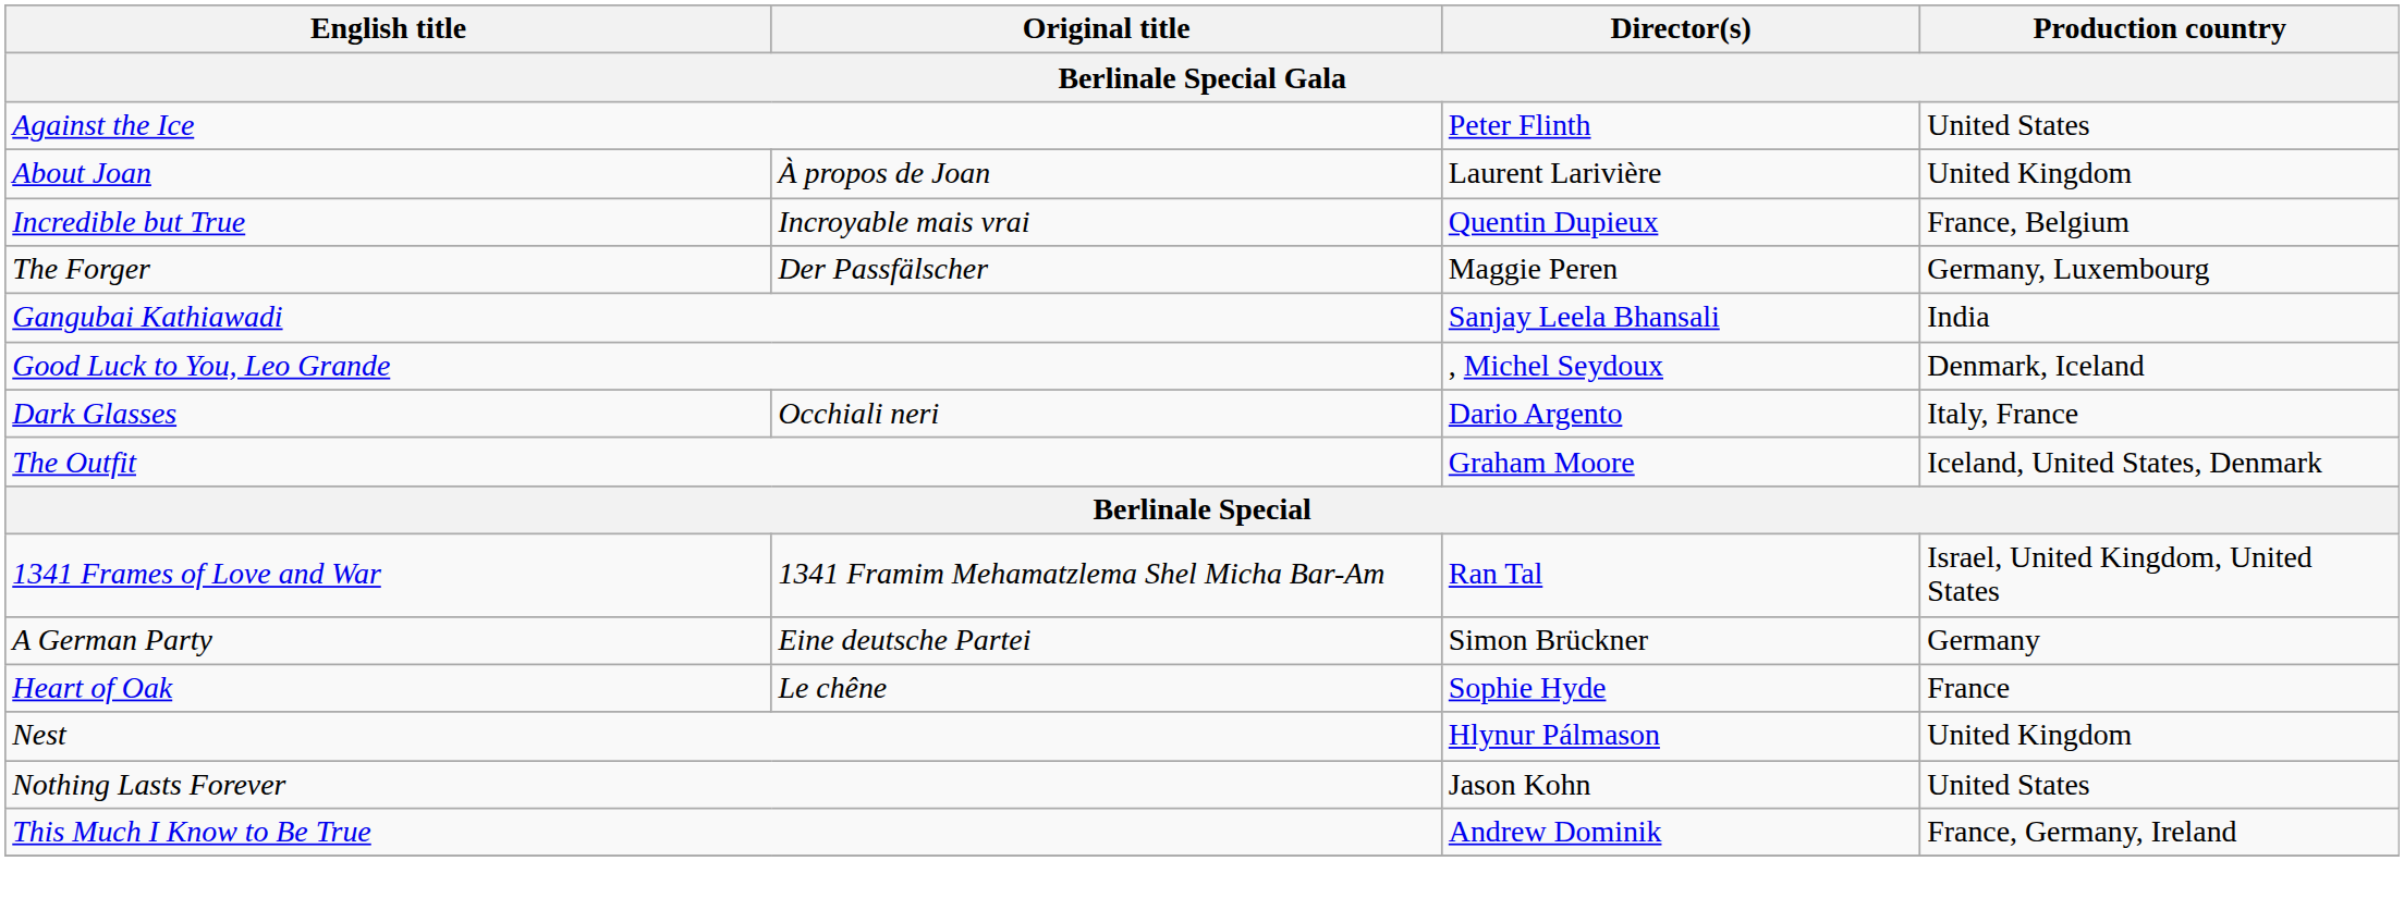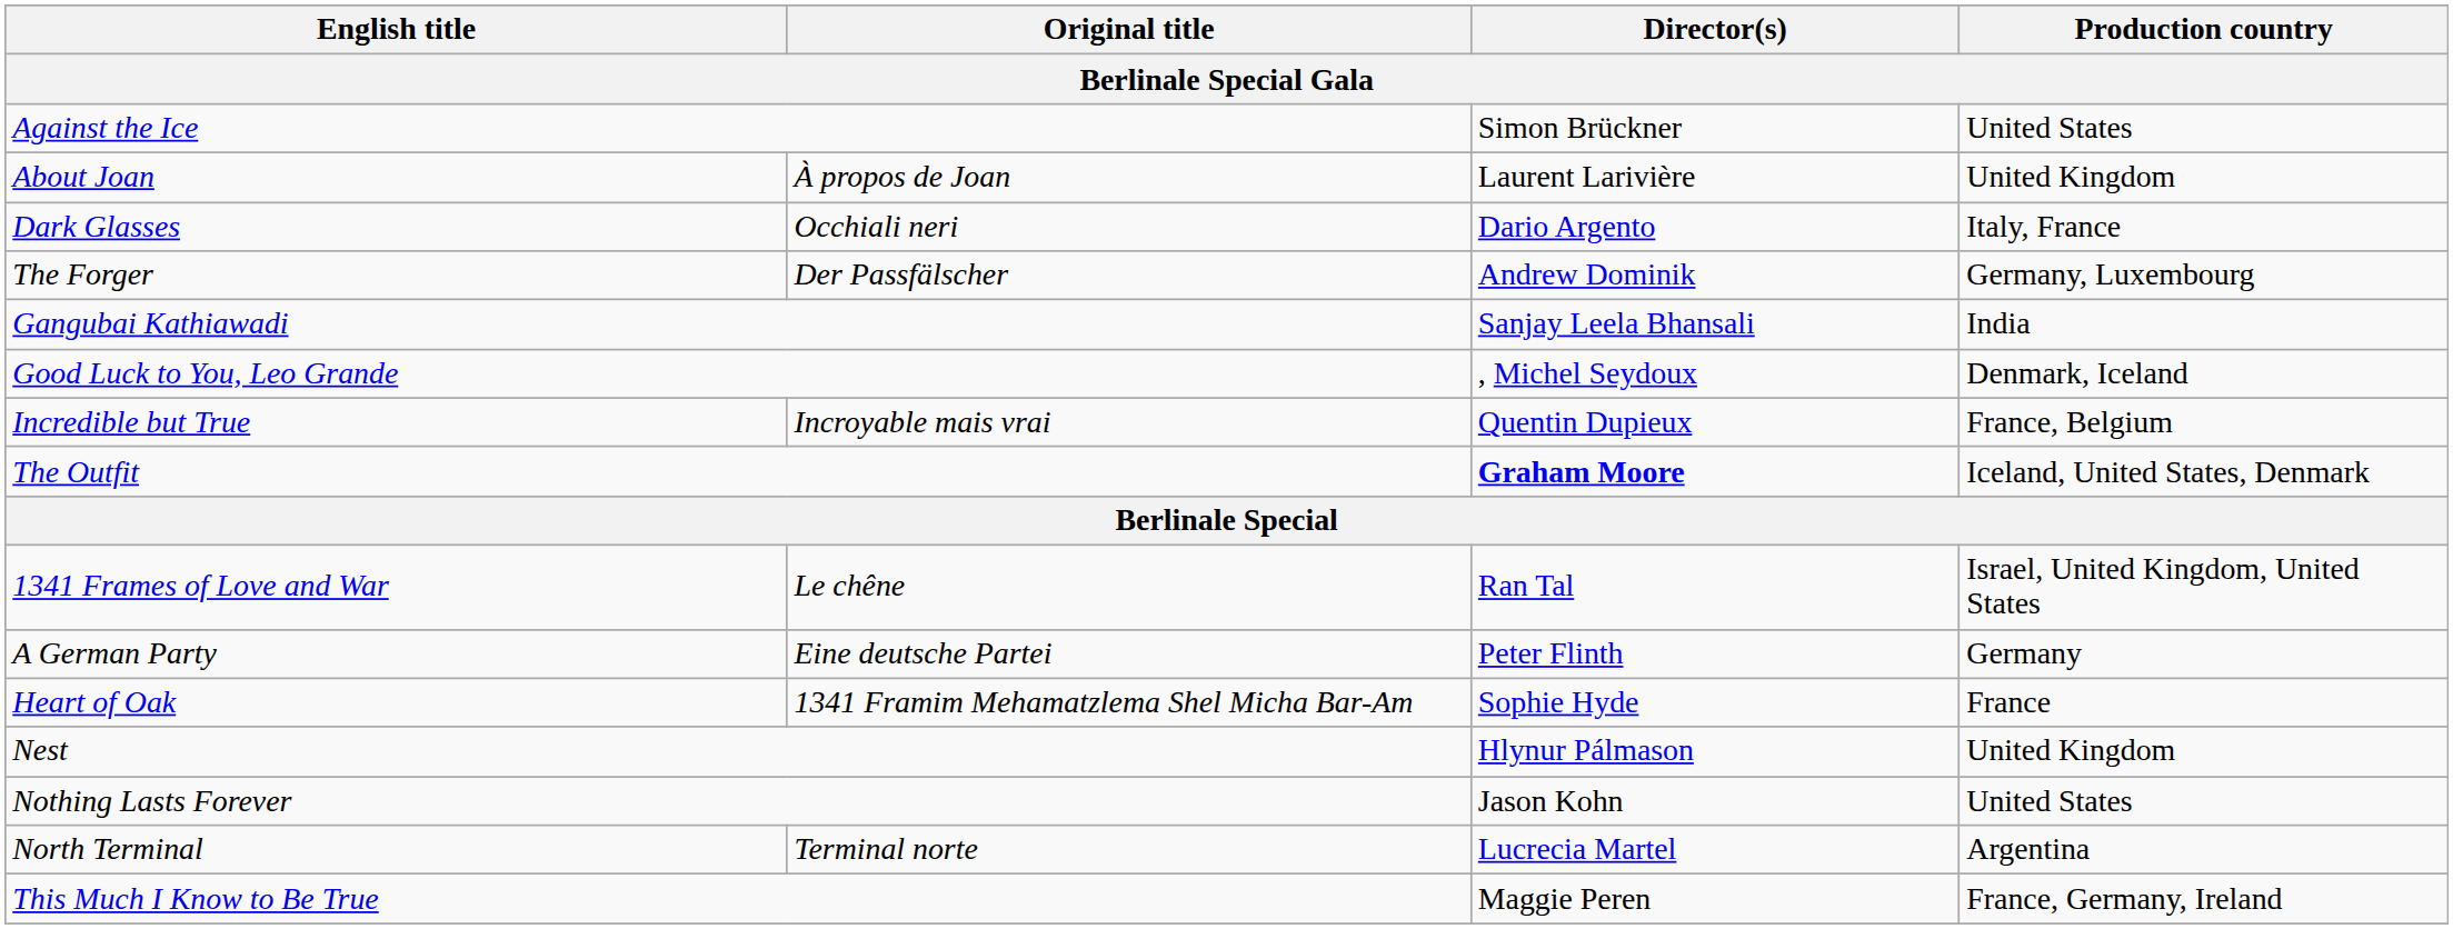Against the Ice | Director(s): Peter Flinth -> Simon Brückner
rows swapped: Dark Glasses <-> Incredible but True
The Forger | Director(s): Maggie Peren -> Andrew Dominik
The Outfit | Director(s): normal -> bold
1341 Frames of Love and War | Original title: 1341 Framim Mehamatzlema Shel Micha Bar-Am -> Le chêne
A German Party | Director(s): Simon Brückner -> Peter Flinth
Heart of Oak | Original title: Le chêne -> 1341 Framim Mehamatzlema Shel Micha Bar-Am
+ row: North Terminal | Terminal norte | Lucrecia Martel | Argentina
This Much I Know to Be True | Director(s): Andrew Dominik -> Maggie Peren
